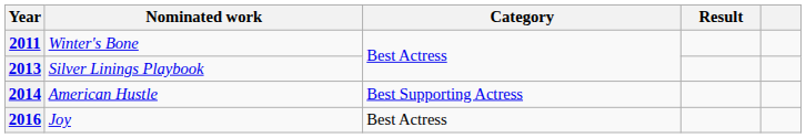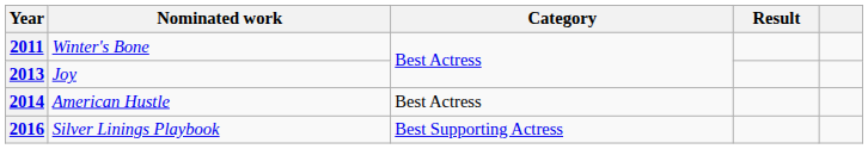2013 | Nominated work: Silver Linings Playbook -> Joy
2014 | Category: Best Supporting Actress -> Best Actress
2016 | Nominated work: Joy -> Silver Linings Playbook
2016 | Category: Best Actress -> Best Supporting Actress
